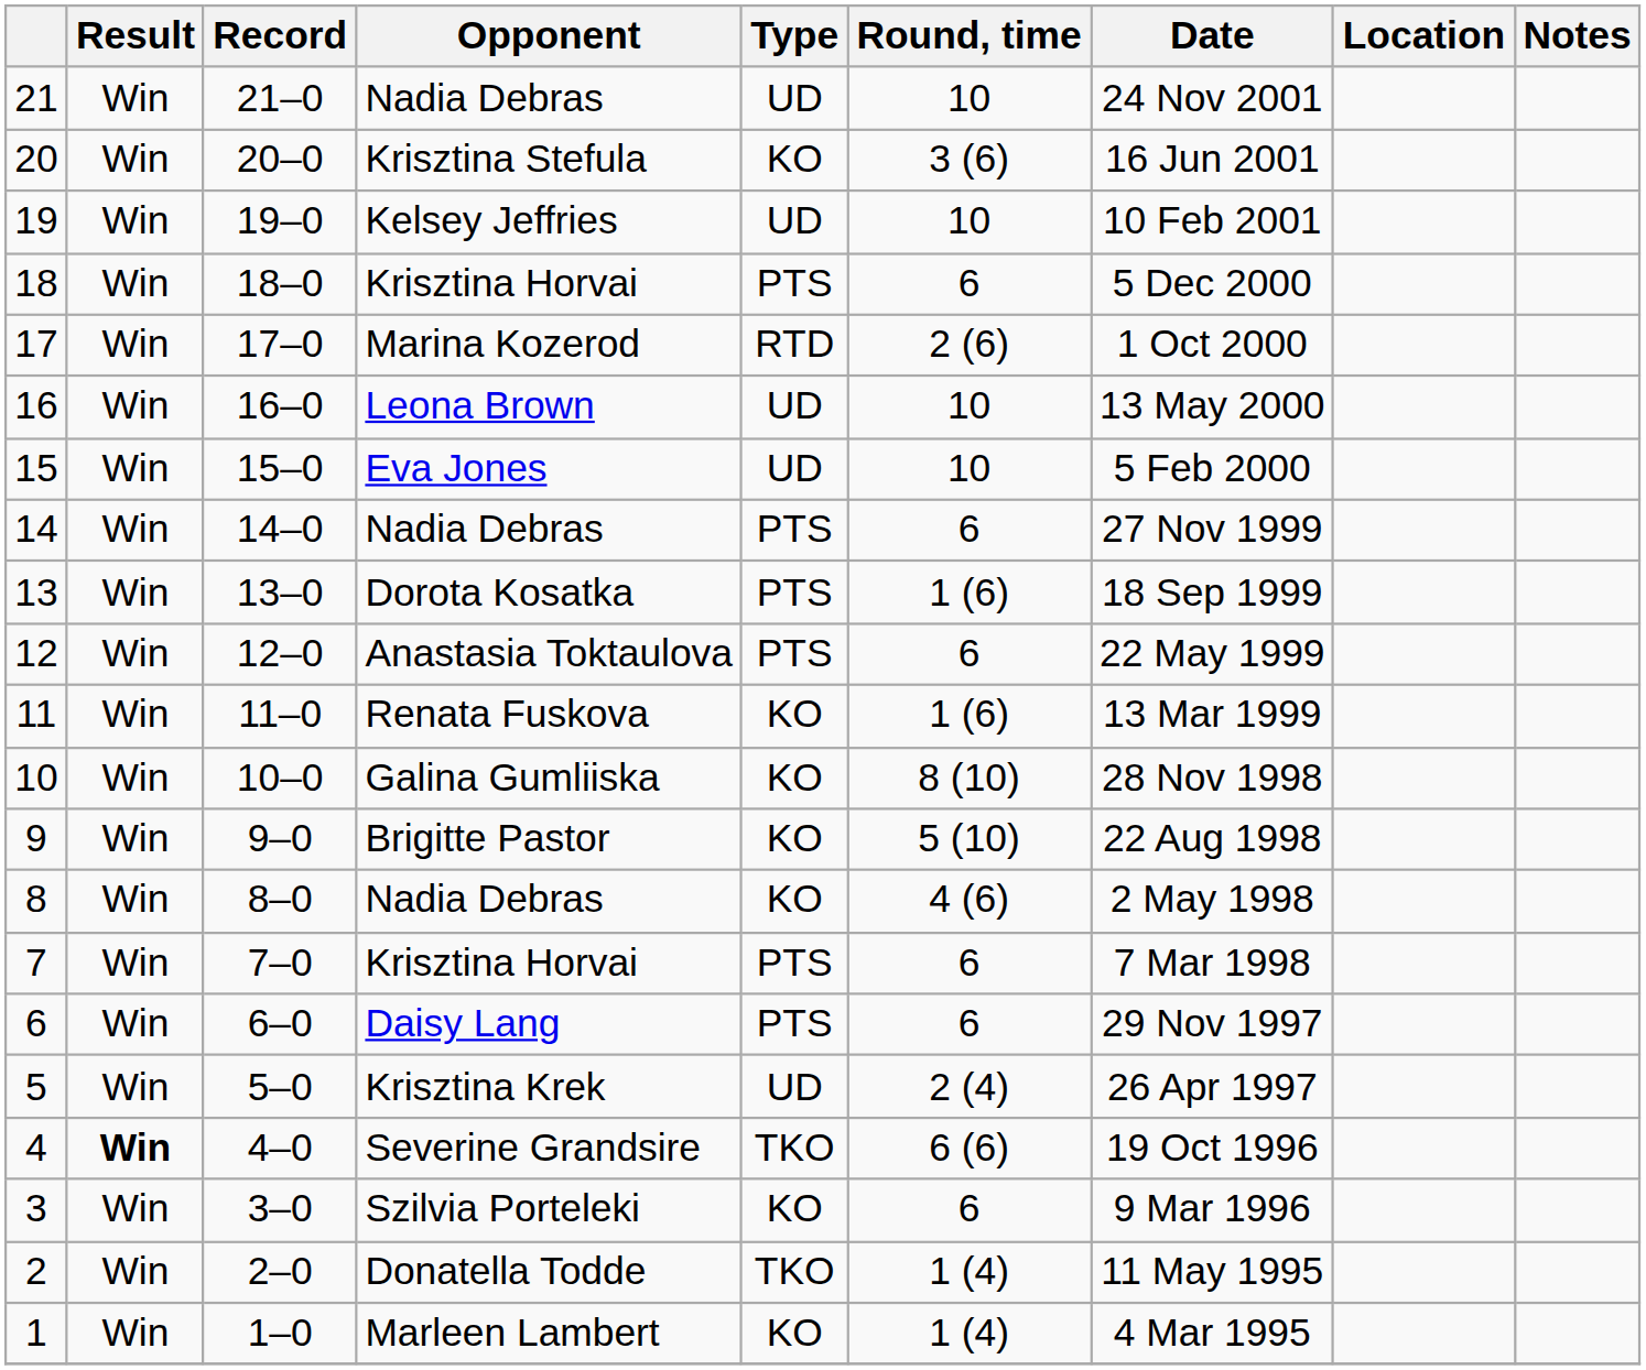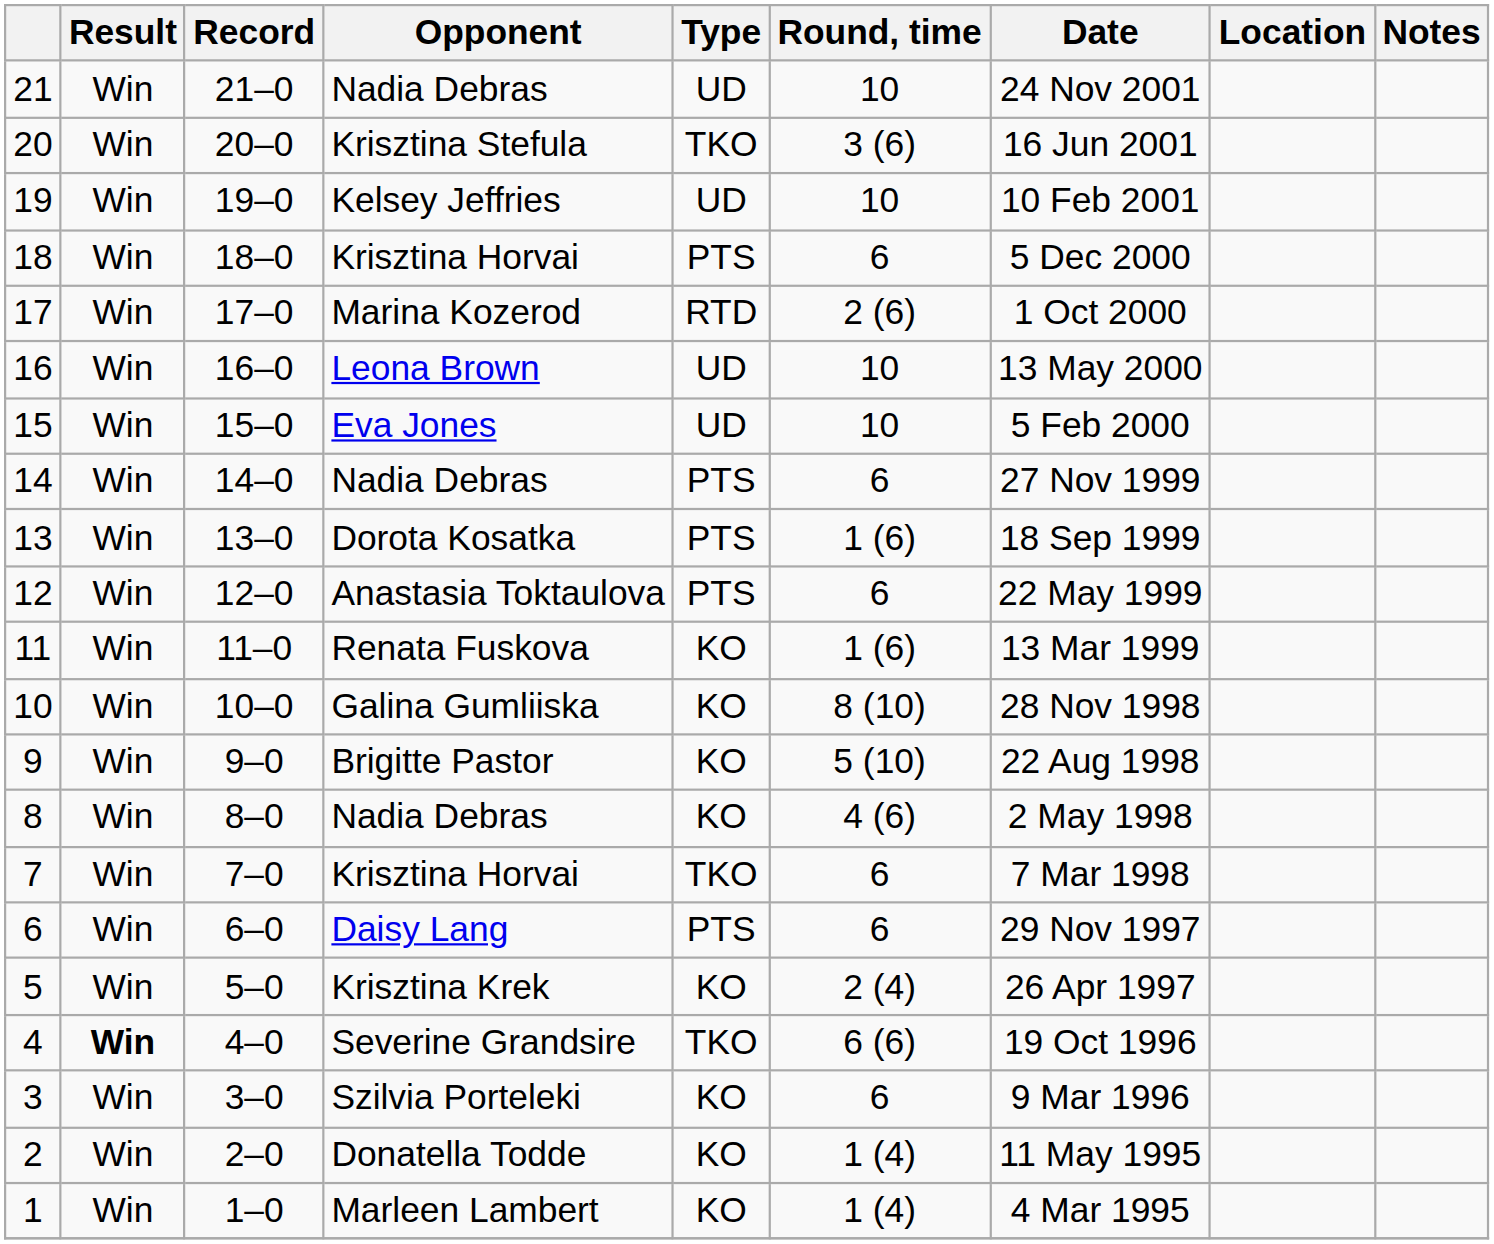20 | Type: KO -> TKO
7 | Type: PTS -> TKO
5 | Type: UD -> KO
2 | Type: TKO -> KO
